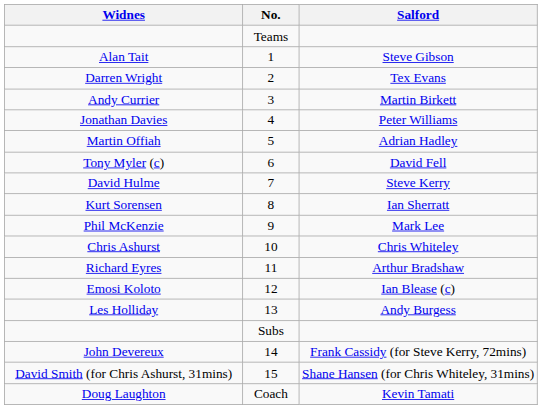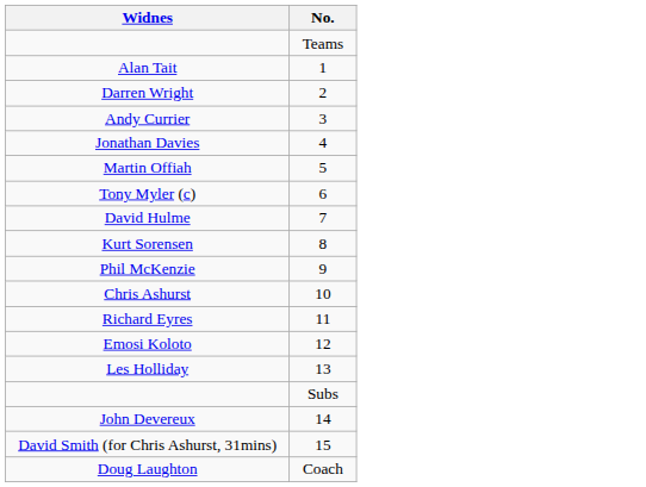- column: Salford | Steve Gibson | Tex Evans | Martin Birkett | Peter Williams | Adrian Hadley | David Fell | Steve Kerry | Ian Sherratt | Mark Lee | Chris Whiteley | Arthur Bradshaw | Ian Blease (c) | Andy Burgess | Frank Cassidy (for Steve Kerry, 72mins) | Shane Hansen (for Chris Whiteley, 31mins) | Kevin Tamati
